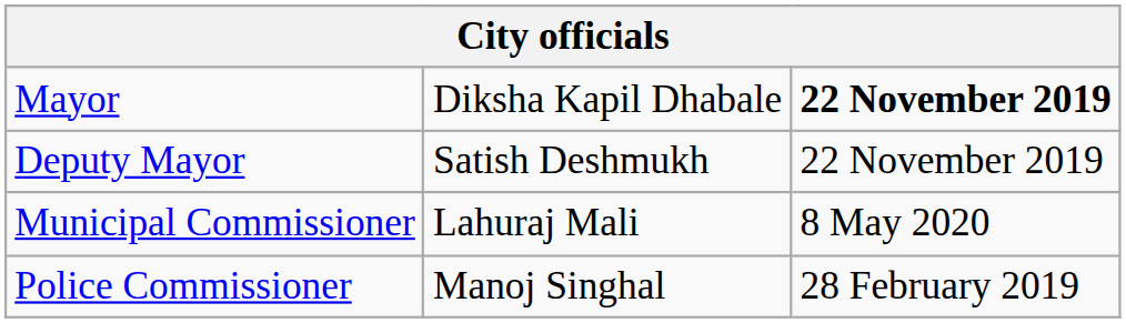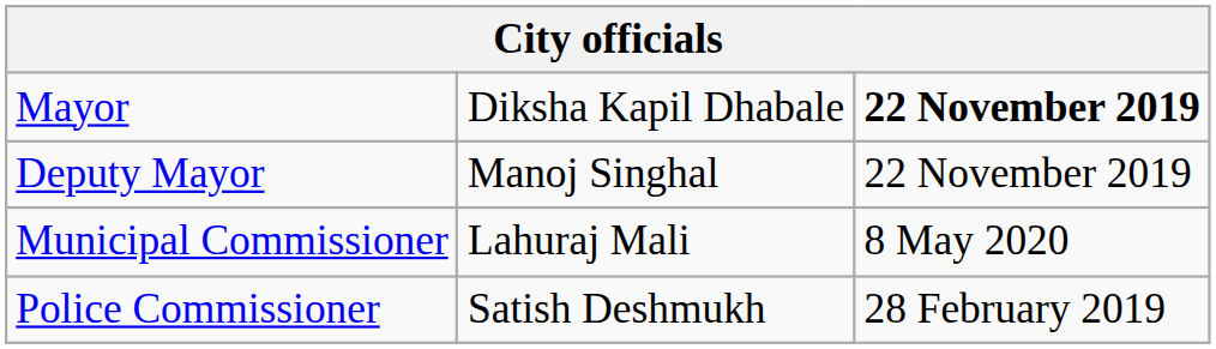Deputy Mayor | column 2: Satish Deshmukh -> Manoj Singhal
Police Commissioner | column 2: Manoj Singhal -> Satish Deshmukh
